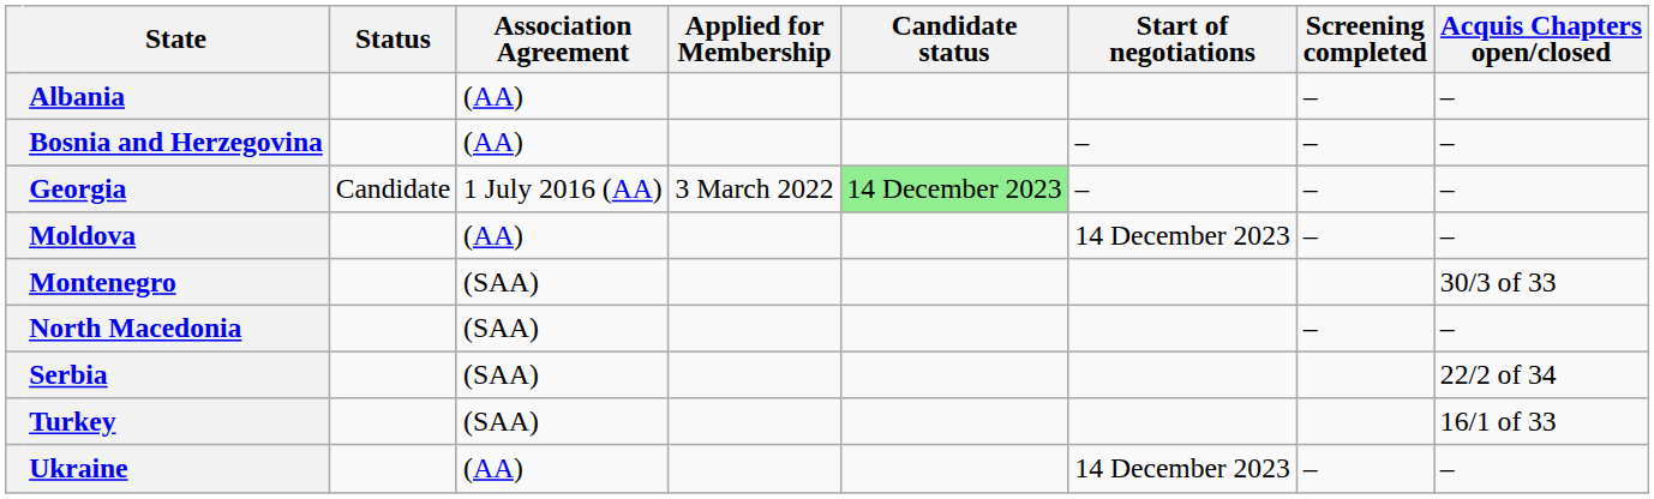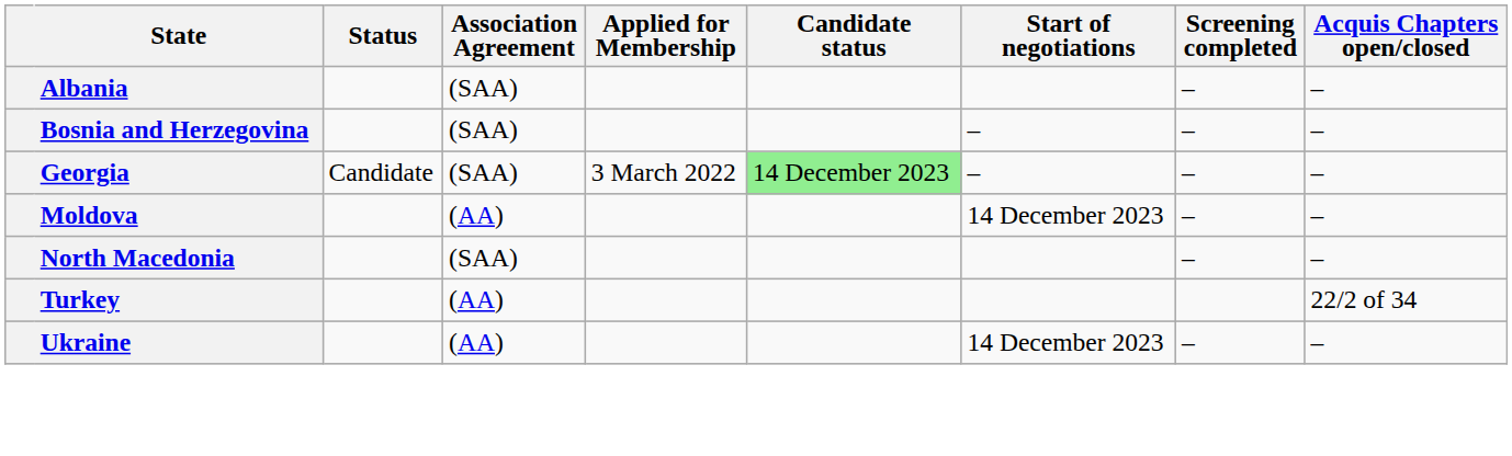Albania | Association Agreement: (AA) -> (SAA)
Bosnia and Herzegovina | Association Agreement: (AA) -> (SAA)
Georgia | Association Agreement: 1 July 2016 (AA) -> (SAA)
- row: Montenegro | (SAA) | 30/3 of 33
- row: Serbia | (SAA) | 22/2 of 34
Turkey | Association Agreement: (SAA) -> (AA)
Turkey | Acquis Chapters open/closed: 16/1 of 33 -> 22/2 of 34
